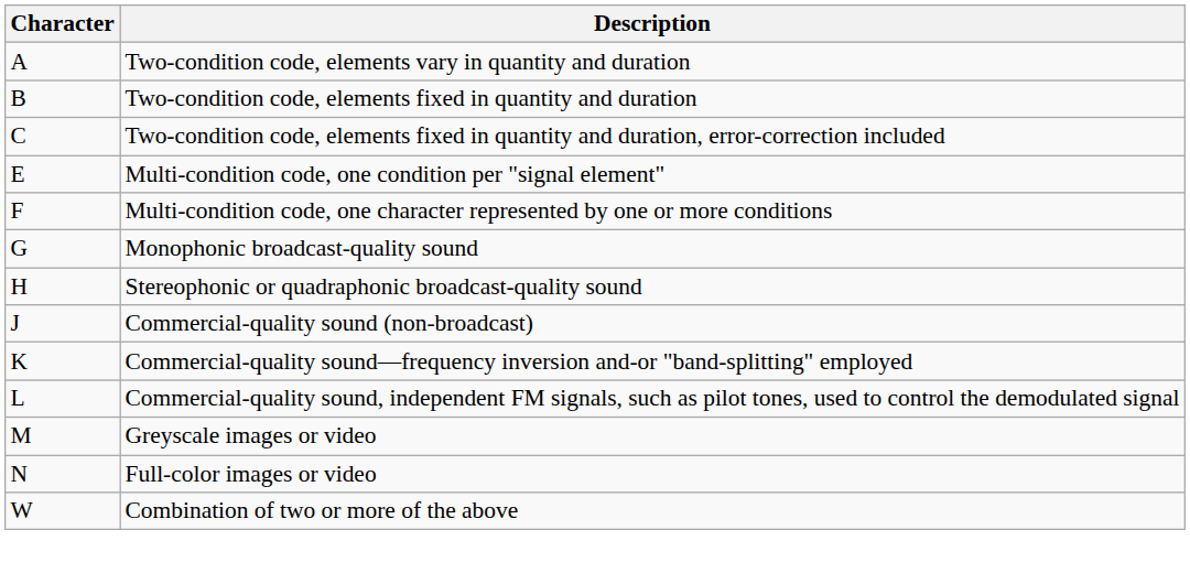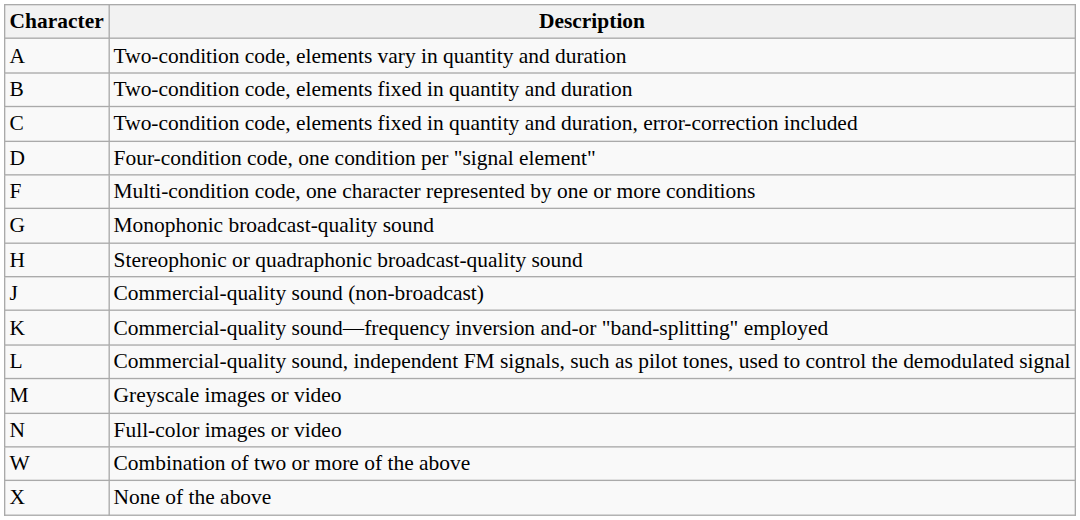+ row: D | Four-condition code, one condition per "signal element"
- row: E | Multi-condition code, one condition per "signal element"
+ row: X | None of the above
